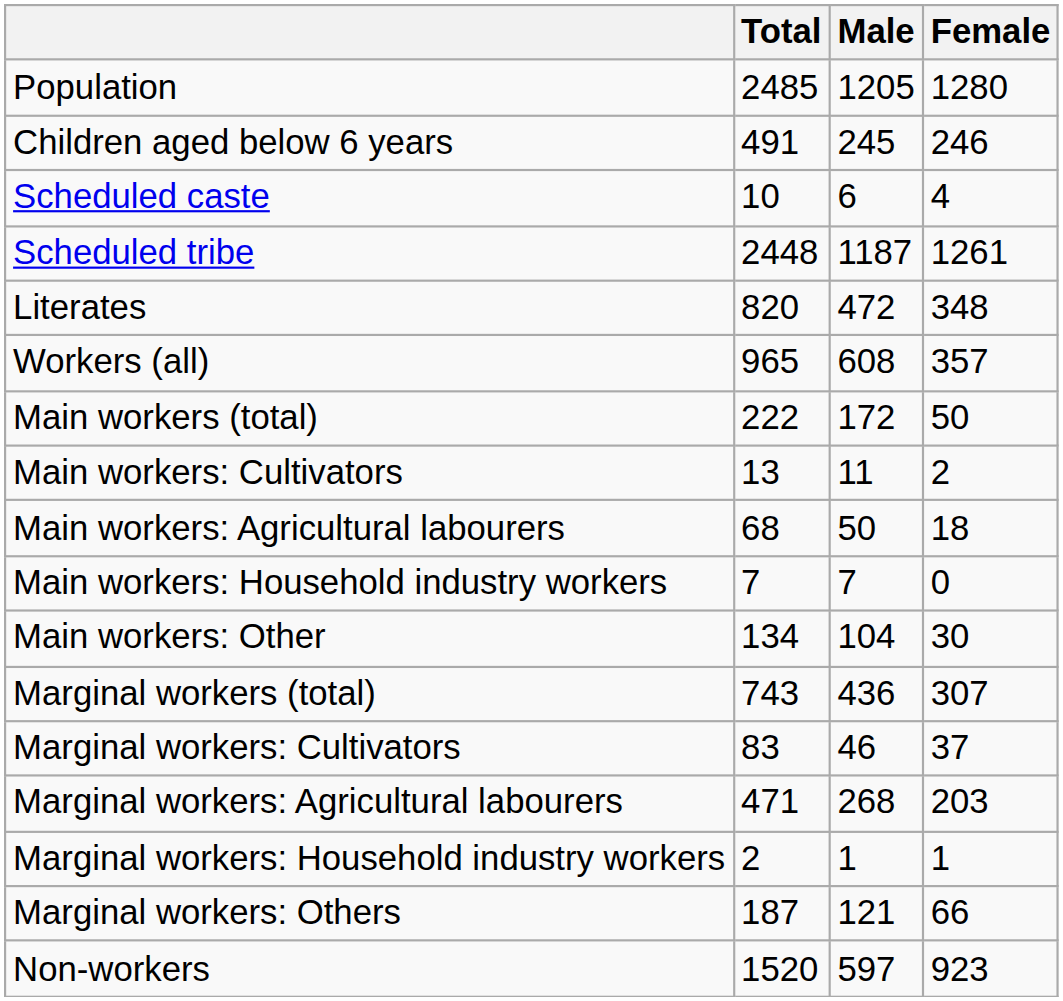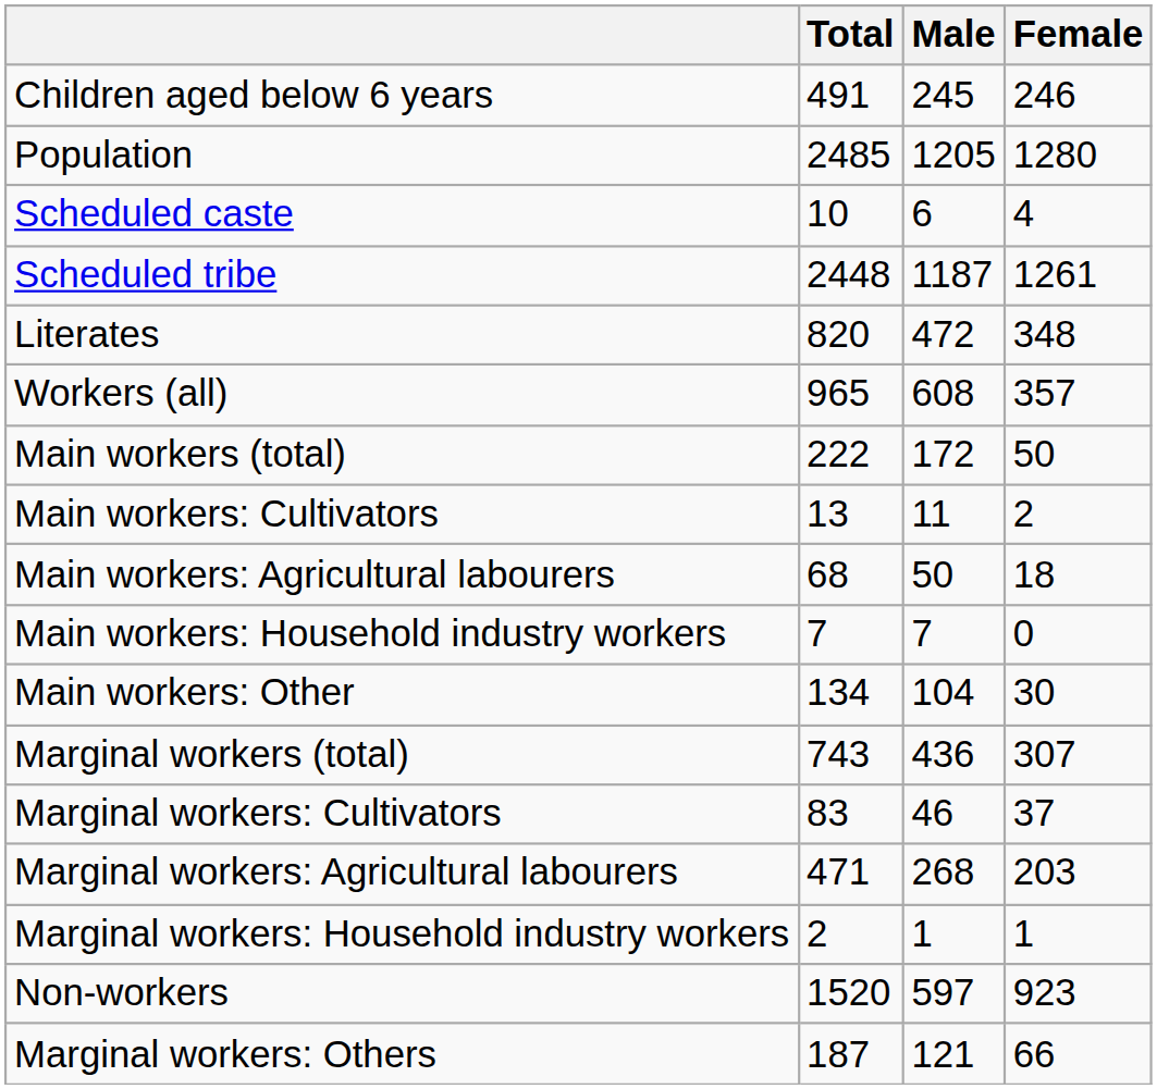rows swapped: Population <-> Children aged below 6 years
rows swapped: Marginal workers: Others <-> Non-workers
